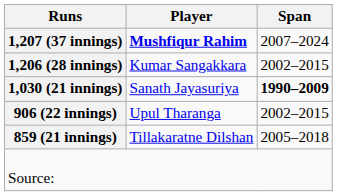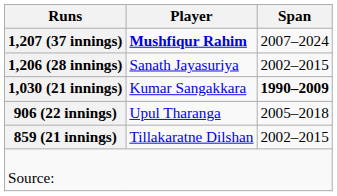1,206 (28 innings) | Player: Kumar Sangakkara -> Sanath Jayasuriya
1,030 (21 innings) | Player: Sanath Jayasuriya -> Kumar Sangakkara
906 (22 innings) | Span: 2002–2015 -> 2005–2018
859 (21 innings) | Span: 2005–2018 -> 2002–2015
